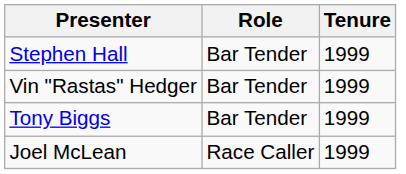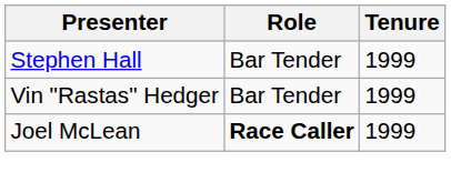- row: Tony Biggs | Bar Tender | 1999
Joel McLean | Role: normal -> bold
